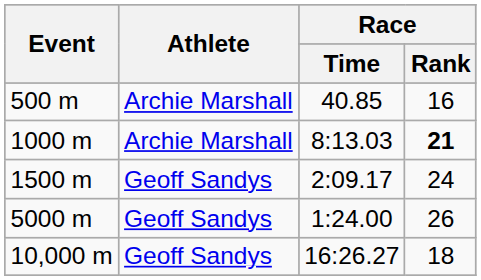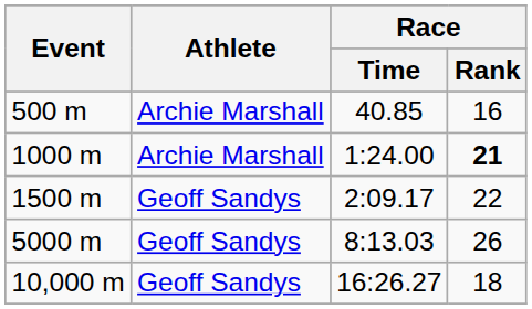1000 m | Race / Time: 8:13.03 -> 1:24.00
1500 m | Race / Rank: 24 -> 22
5000 m | Race / Time: 1:24.00 -> 8:13.03
